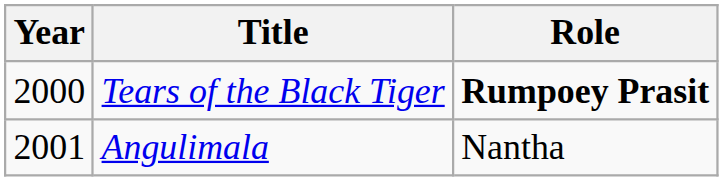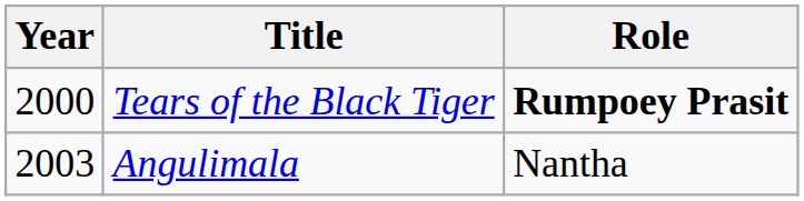Angulimala | Year: 2001 -> 2003
